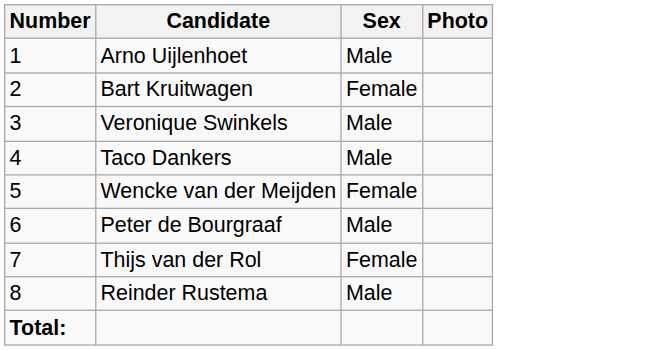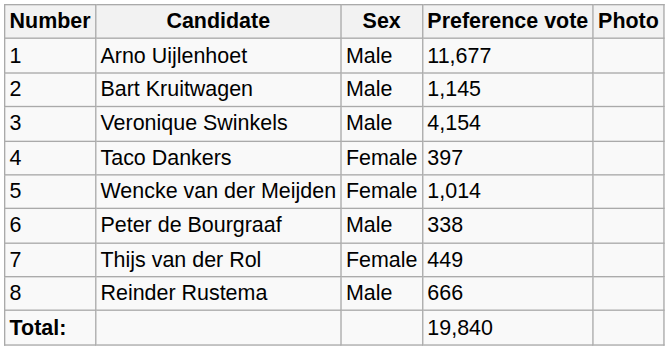+ column: Preference vote | 11,677 | 1,145 | 4,154 | 397 | 1,014 | 338 | 449 | 666 | 19,840
Bart Kruitwagen | Sex: Female -> Male
Taco Dankers | Sex: Male -> Female
